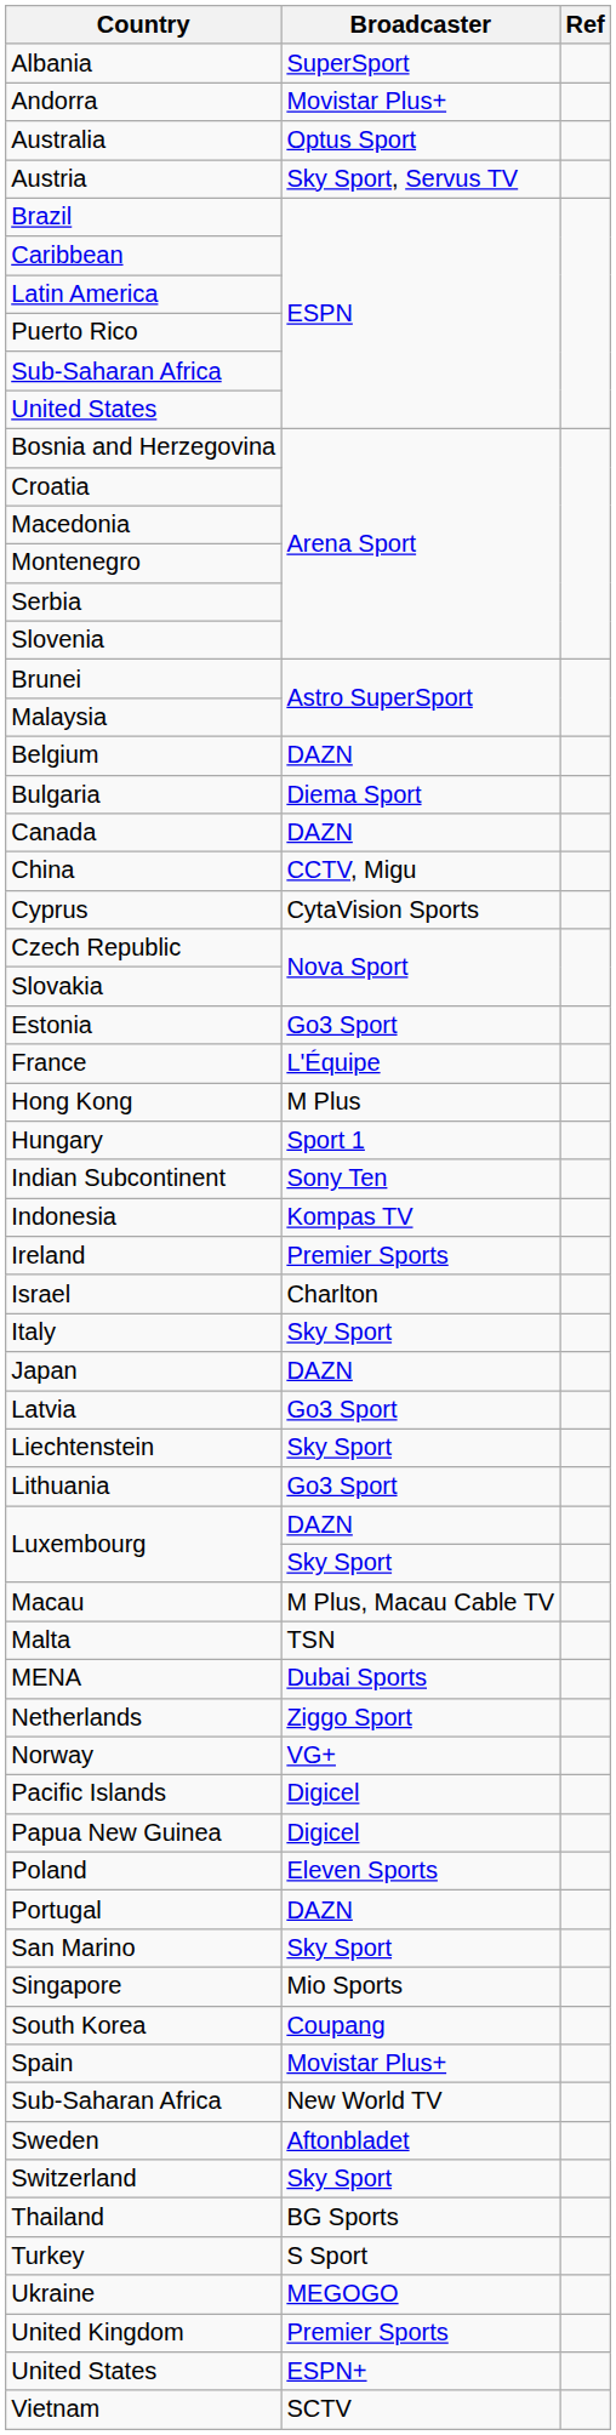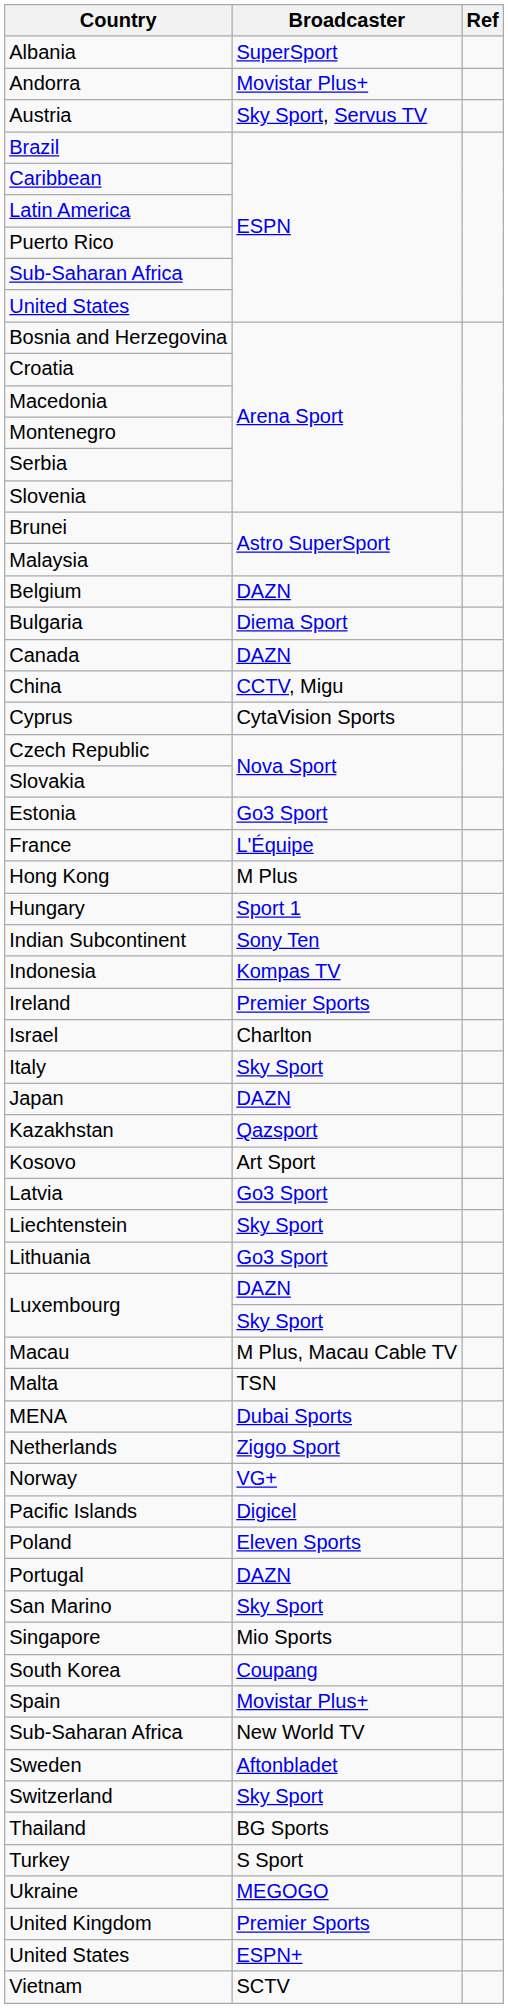- row: Australia | Optus Sport
+ row: Kazakhstan | Qazsport
+ row: Kosovo | Art Sport
- row: Papua New Guinea | Digicel
